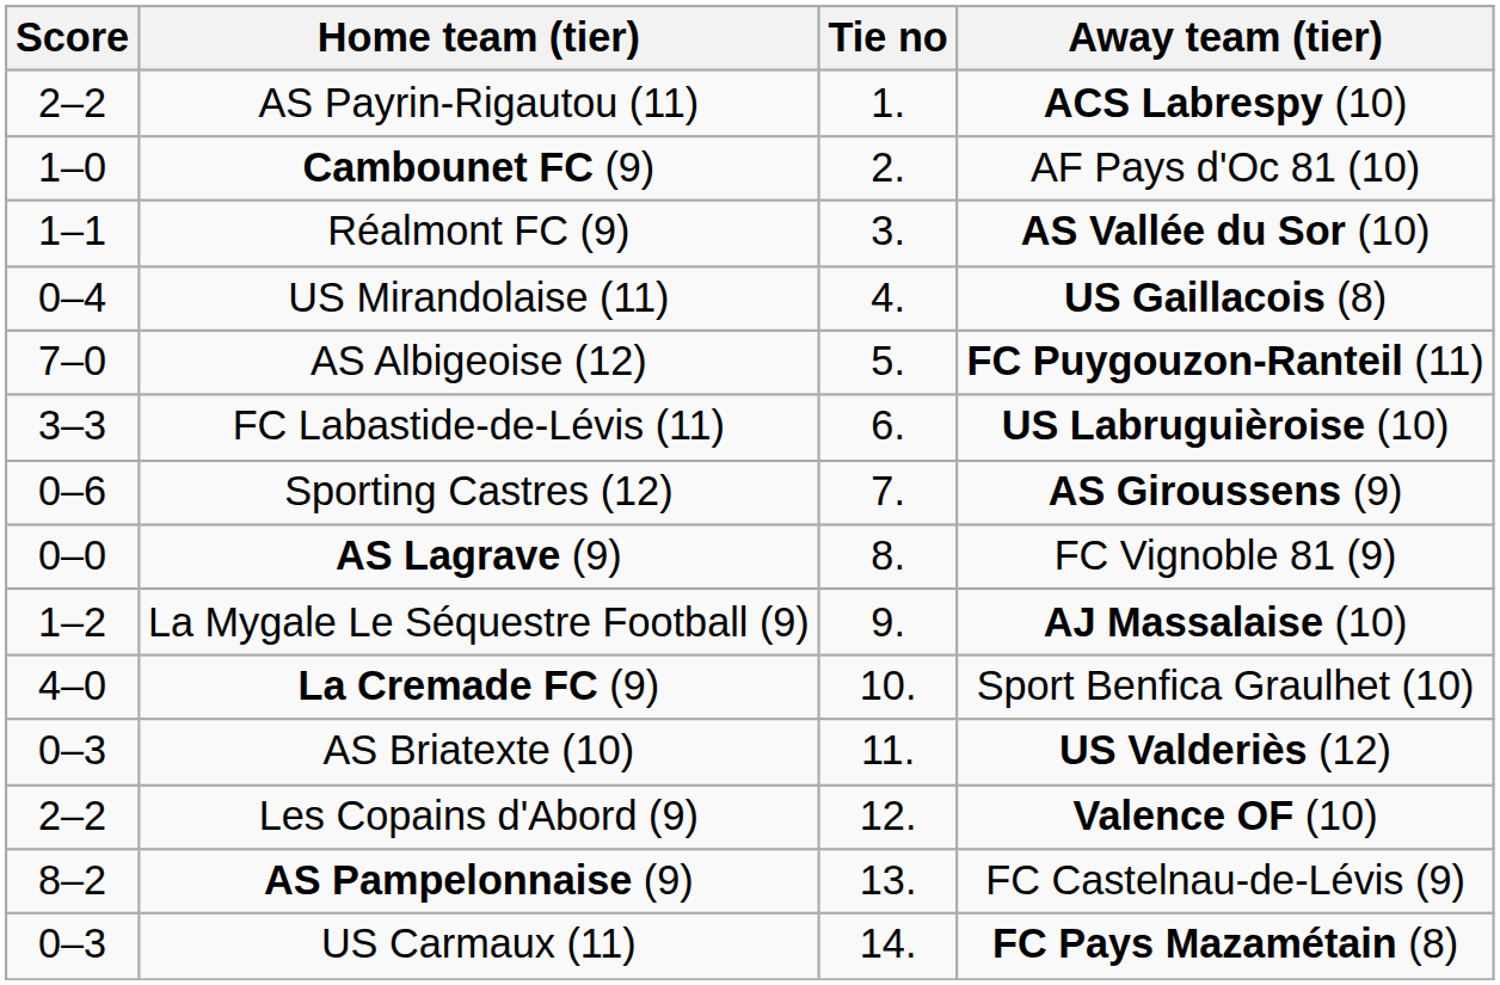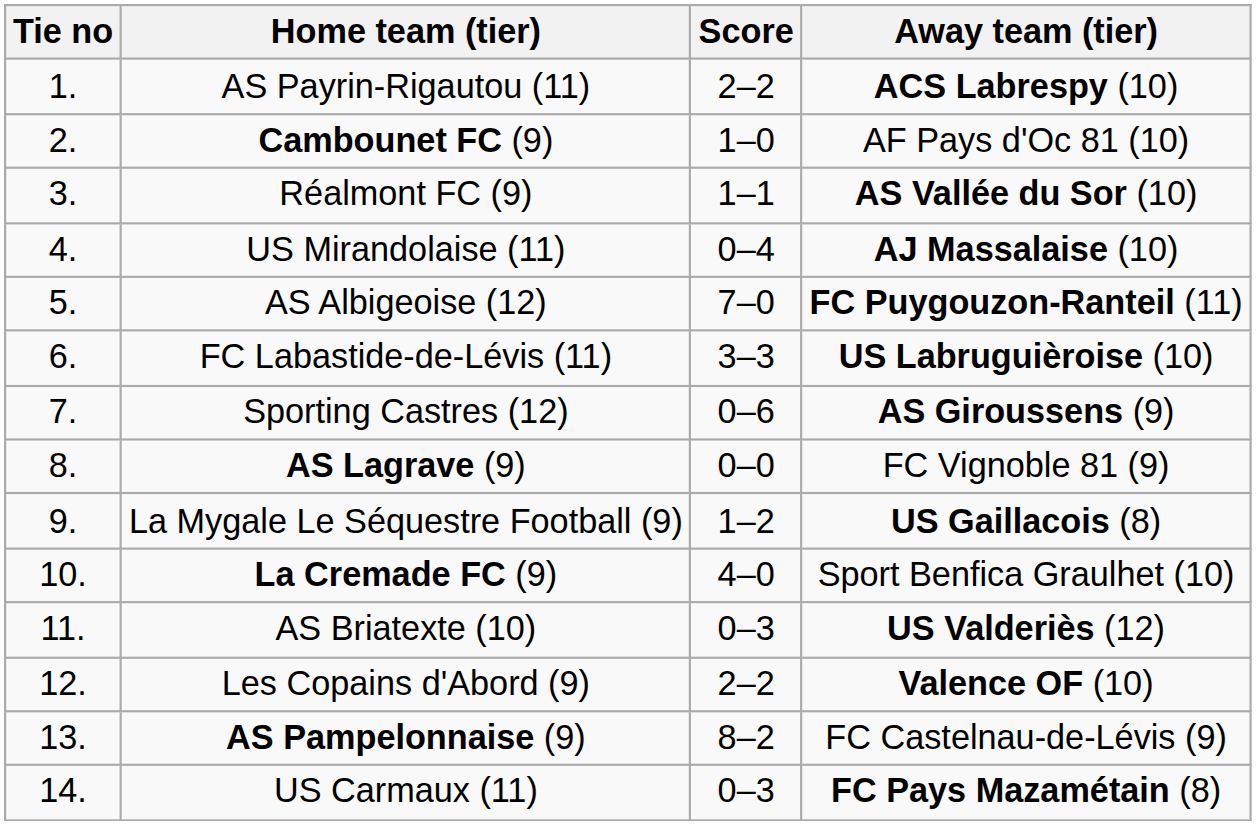columns swapped: Tie no <-> Score
US Mirandolaise (11) | Away team (tier): US Gaillacois (8) -> AJ Massalaise (10)
La Mygale Le Séquestre Football (9) | Away team (tier): AJ Massalaise (10) -> US Gaillacois (8)
